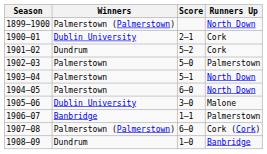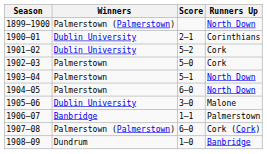1900–01 | Runners Up: Cork -> Corinthians
1901–02 | Winners: Dundrum -> Dublin University
1902–03 | Runners Up: Palmerstown -> Cork
